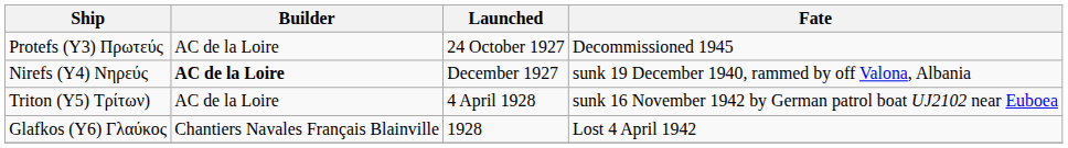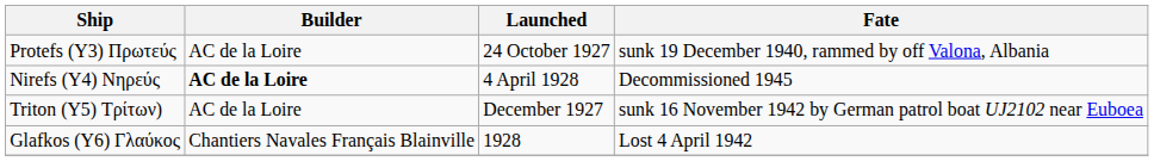Protefs (Y3) Πρωτεύς | Fate: Decommissioned 1945 -> sunk 19 December 1940, rammed by off Valona, Albania
Nirefs (Y4) Νηρεύς | Launched: December 1927 -> 4 April 1928
Nirefs (Y4) Νηρεύς | Fate: sunk 19 December 1940, rammed by off Valona, Albania -> Decommissioned 1945
Triton (Y5) Τρίτων) | Launched: 4 April 1928 -> December 1927
